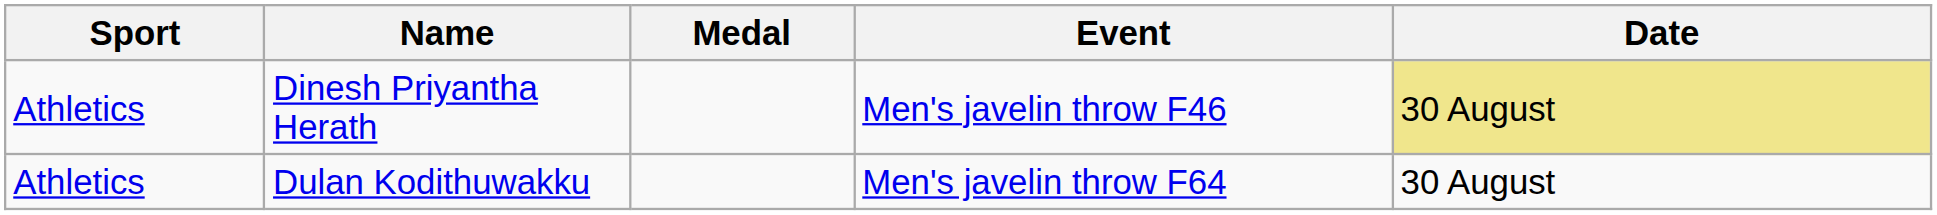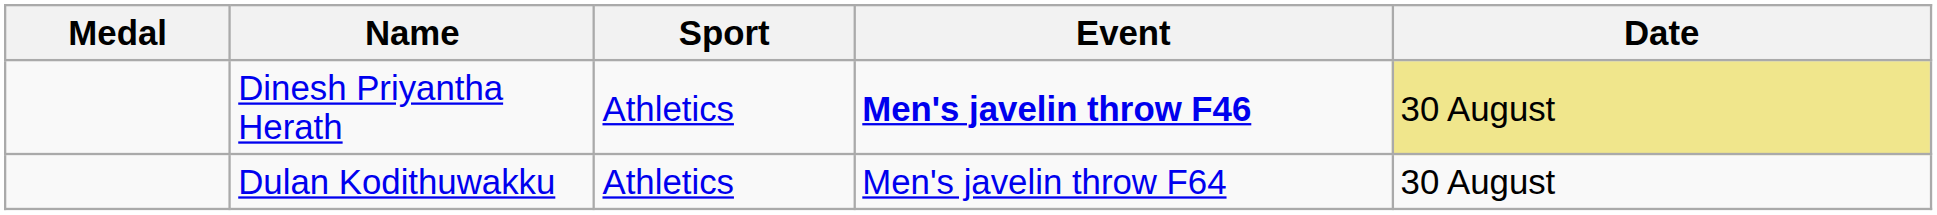columns swapped: Medal <-> Sport
Dinesh Priyantha Herath | Event: normal -> bold
